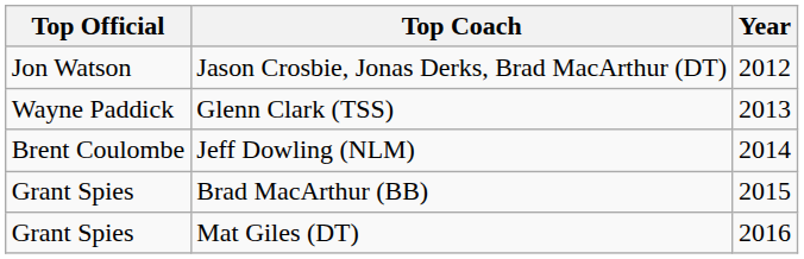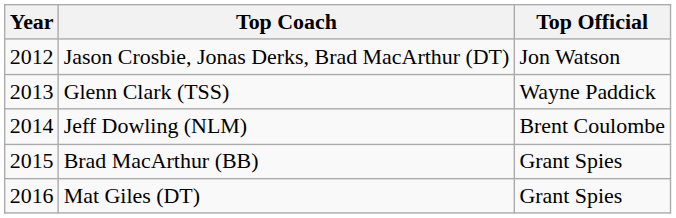columns swapped: Year <-> Top Official
